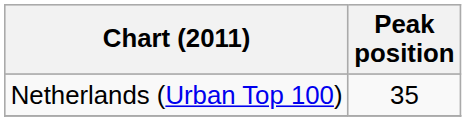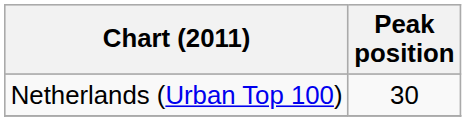Netherlands (Urban Top 100) | Peak position: 35 -> 30
